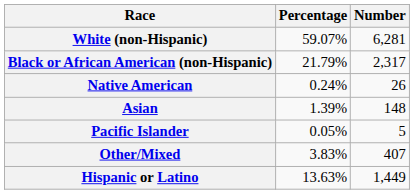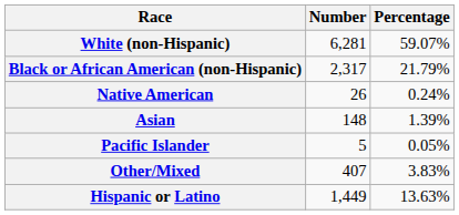columns swapped: Number <-> Percentage
